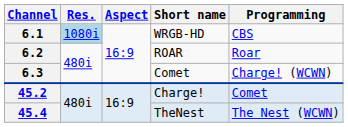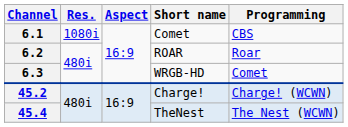6.1 | Res.: lightblue background -> no background
6.1 | Short name: WRGB-HD -> Comet
6.3 | Short name: Comet -> WRGB-HD
6.3 | Programming: Charge! (WCWN) -> Comet
45.2 | Programming: Comet -> Charge! (WCWN)
